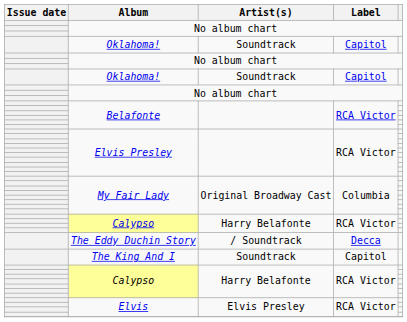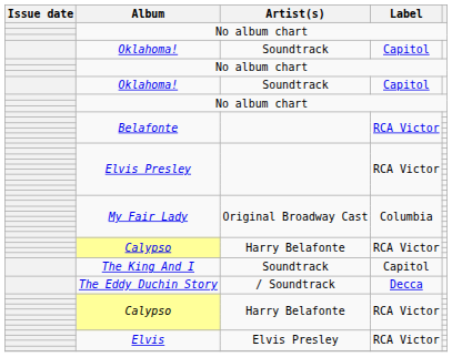rows swapped: The King And I <-> The Eddy Duchin Story
